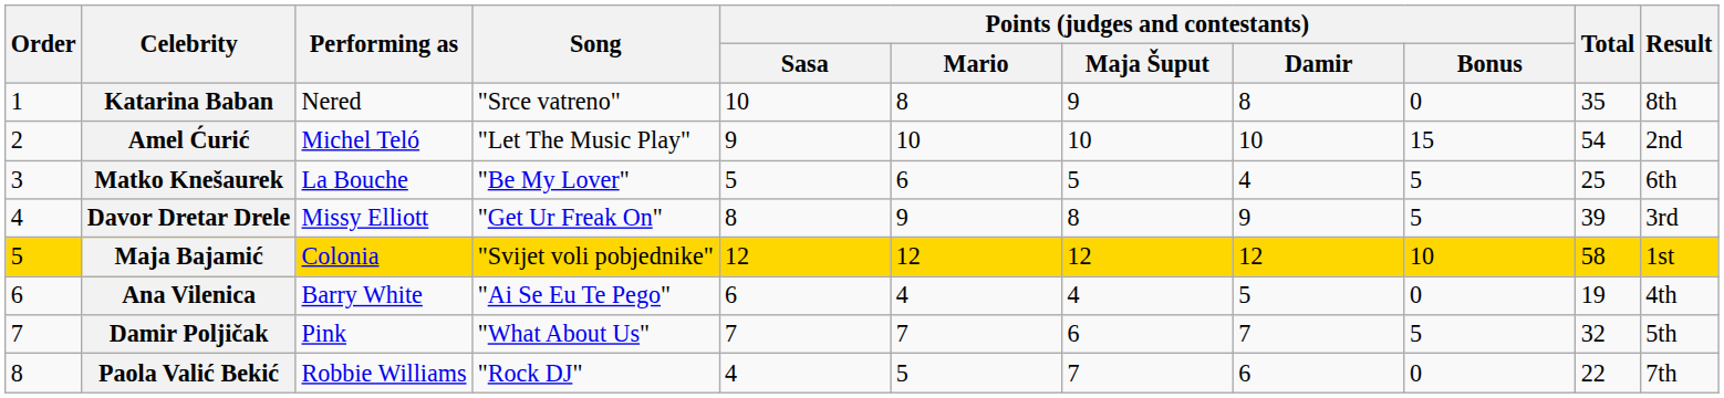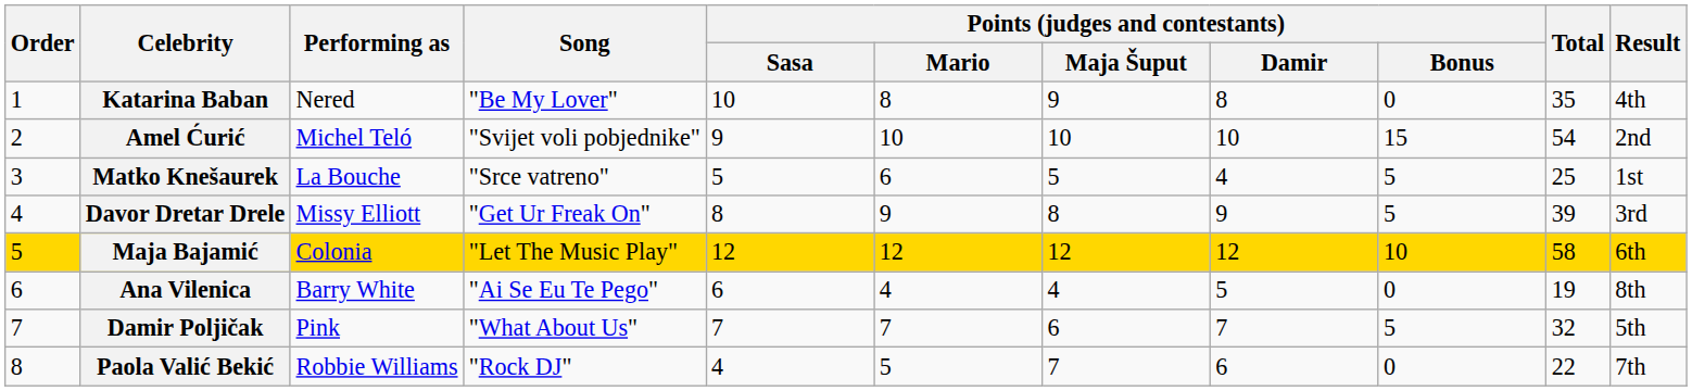Katarina Baban | Song: "Srce vatreno" -> "Be My Lover"
Katarina Baban | Result: 8th -> 4th
Amel Ćurić | Song: "Let The Music Play" -> "Svijet voli pobjednike"
Matko Knešaurek | Song: "Be My Lover" -> "Srce vatreno"
Matko Knešaurek | Result: 6th -> 1st
Maja Bajamić | Song: "Svijet voli pobjednike" -> "Let The Music Play"
Maja Bajamić | Result: 1st -> 6th
Ana Vilenica | Result: 4th -> 8th
